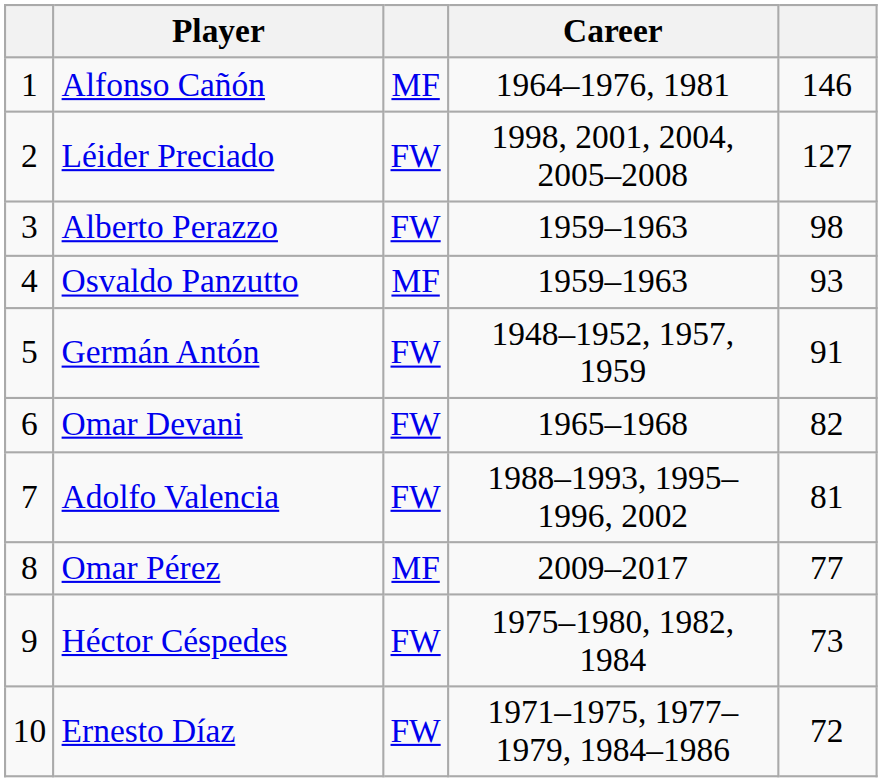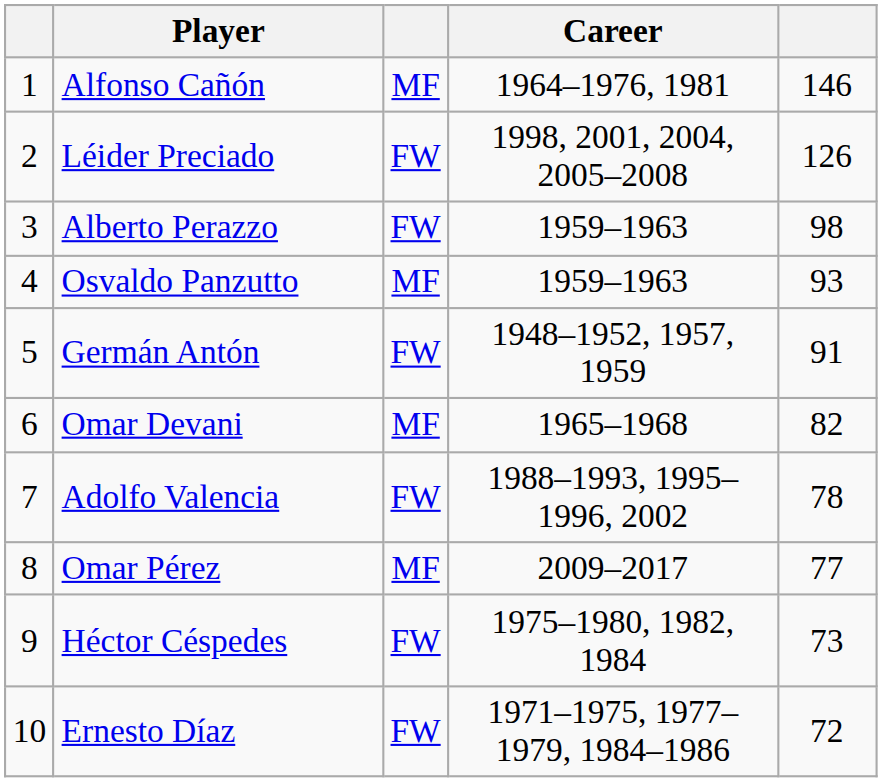Léider Preciado | column 5: 127 -> 126
Omar Devani | column 3: FW -> MF
Adolfo Valencia | column 5: 81 -> 78
